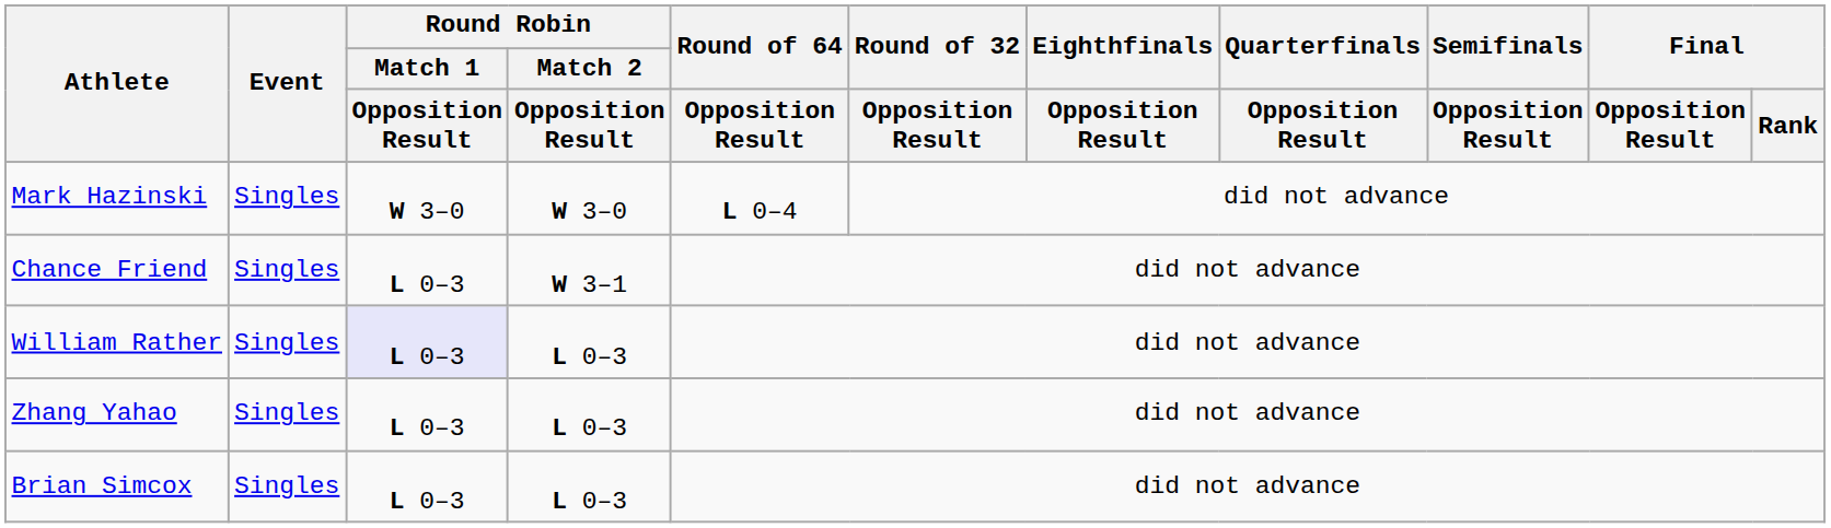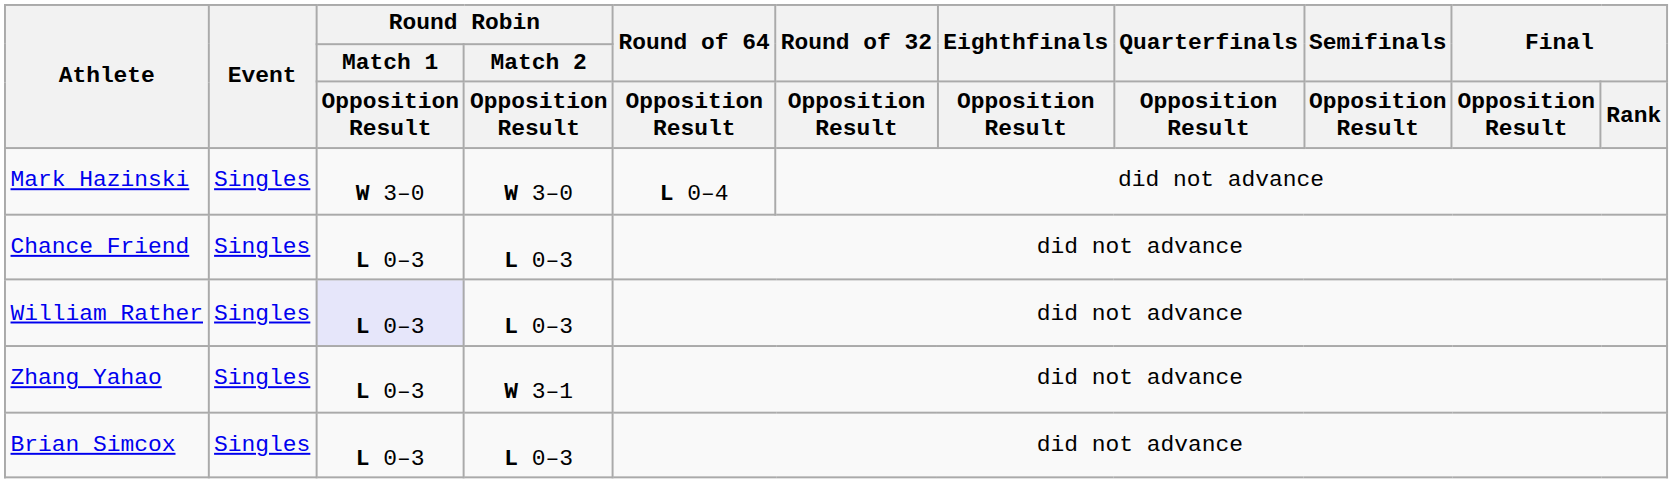Chance Friend | Round Robin / Match 2 / Opposition Result: W 3–1 -> L 0–3
Zhang Yahao | Round Robin / Match 2 / Opposition Result: L 0–3 -> W 3–1
